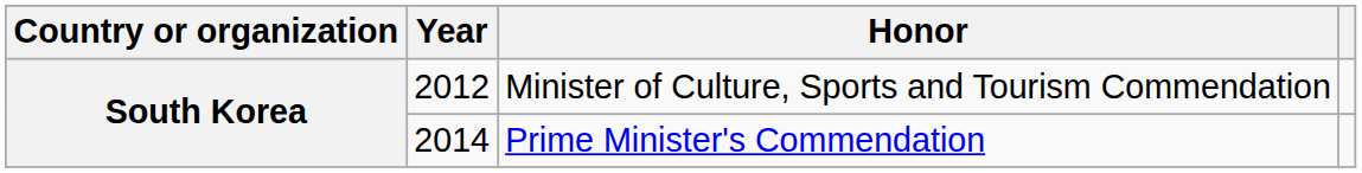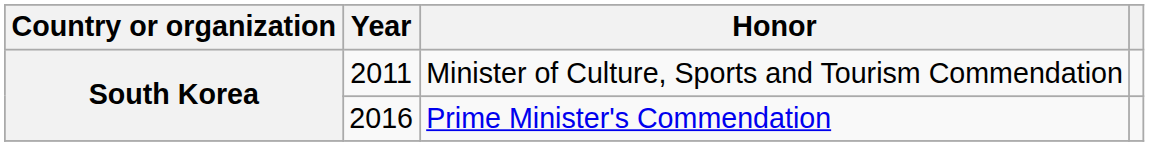Minister of Culture, Sports and Tourism Commendation | Year: 2012 -> 2011
Prime Minister's Commendation | Year: 2014 -> 2016
